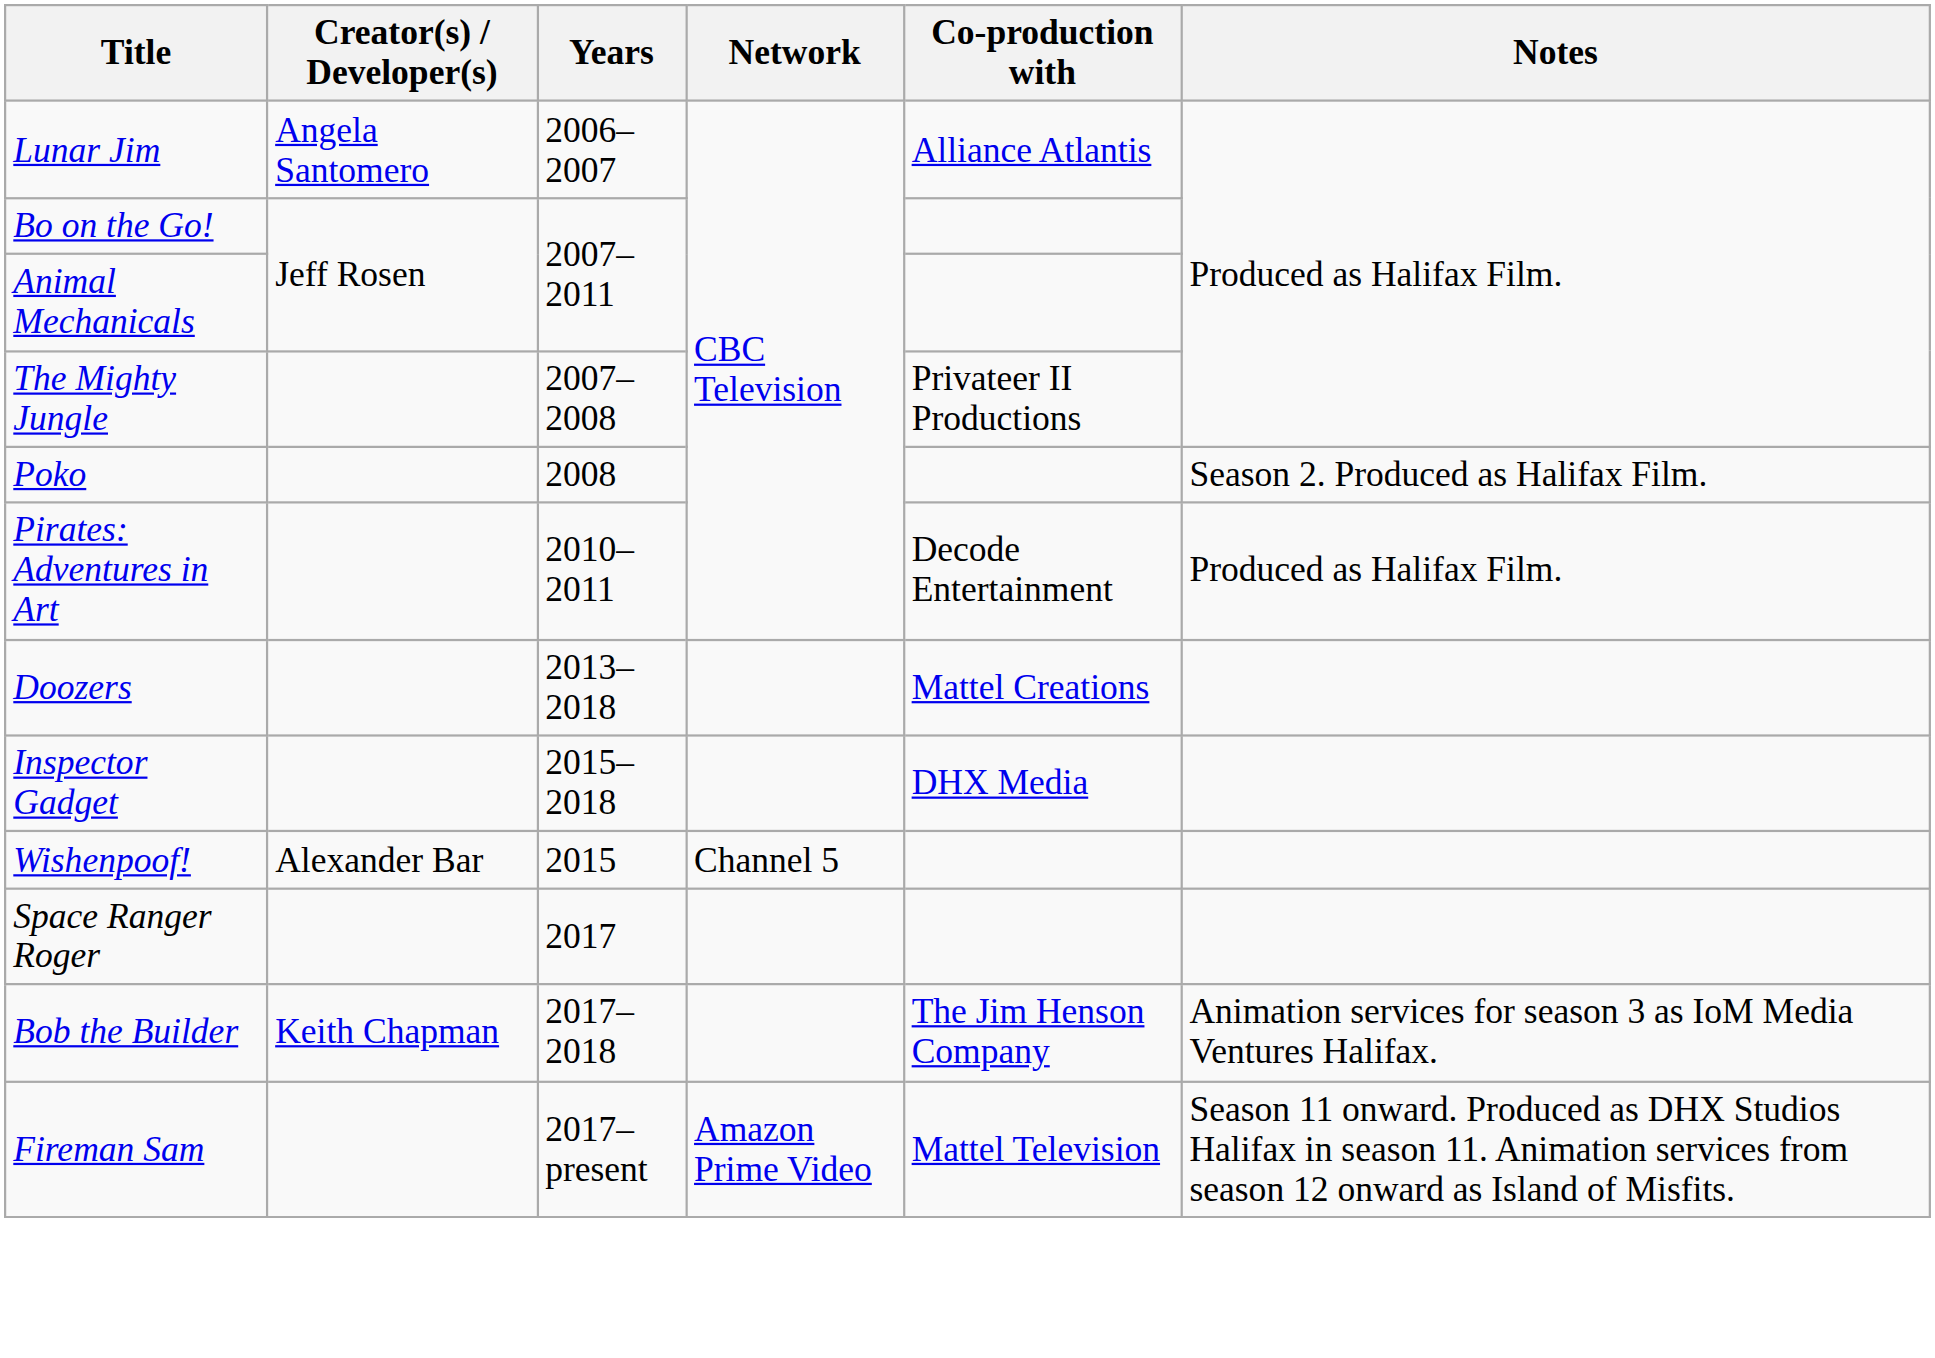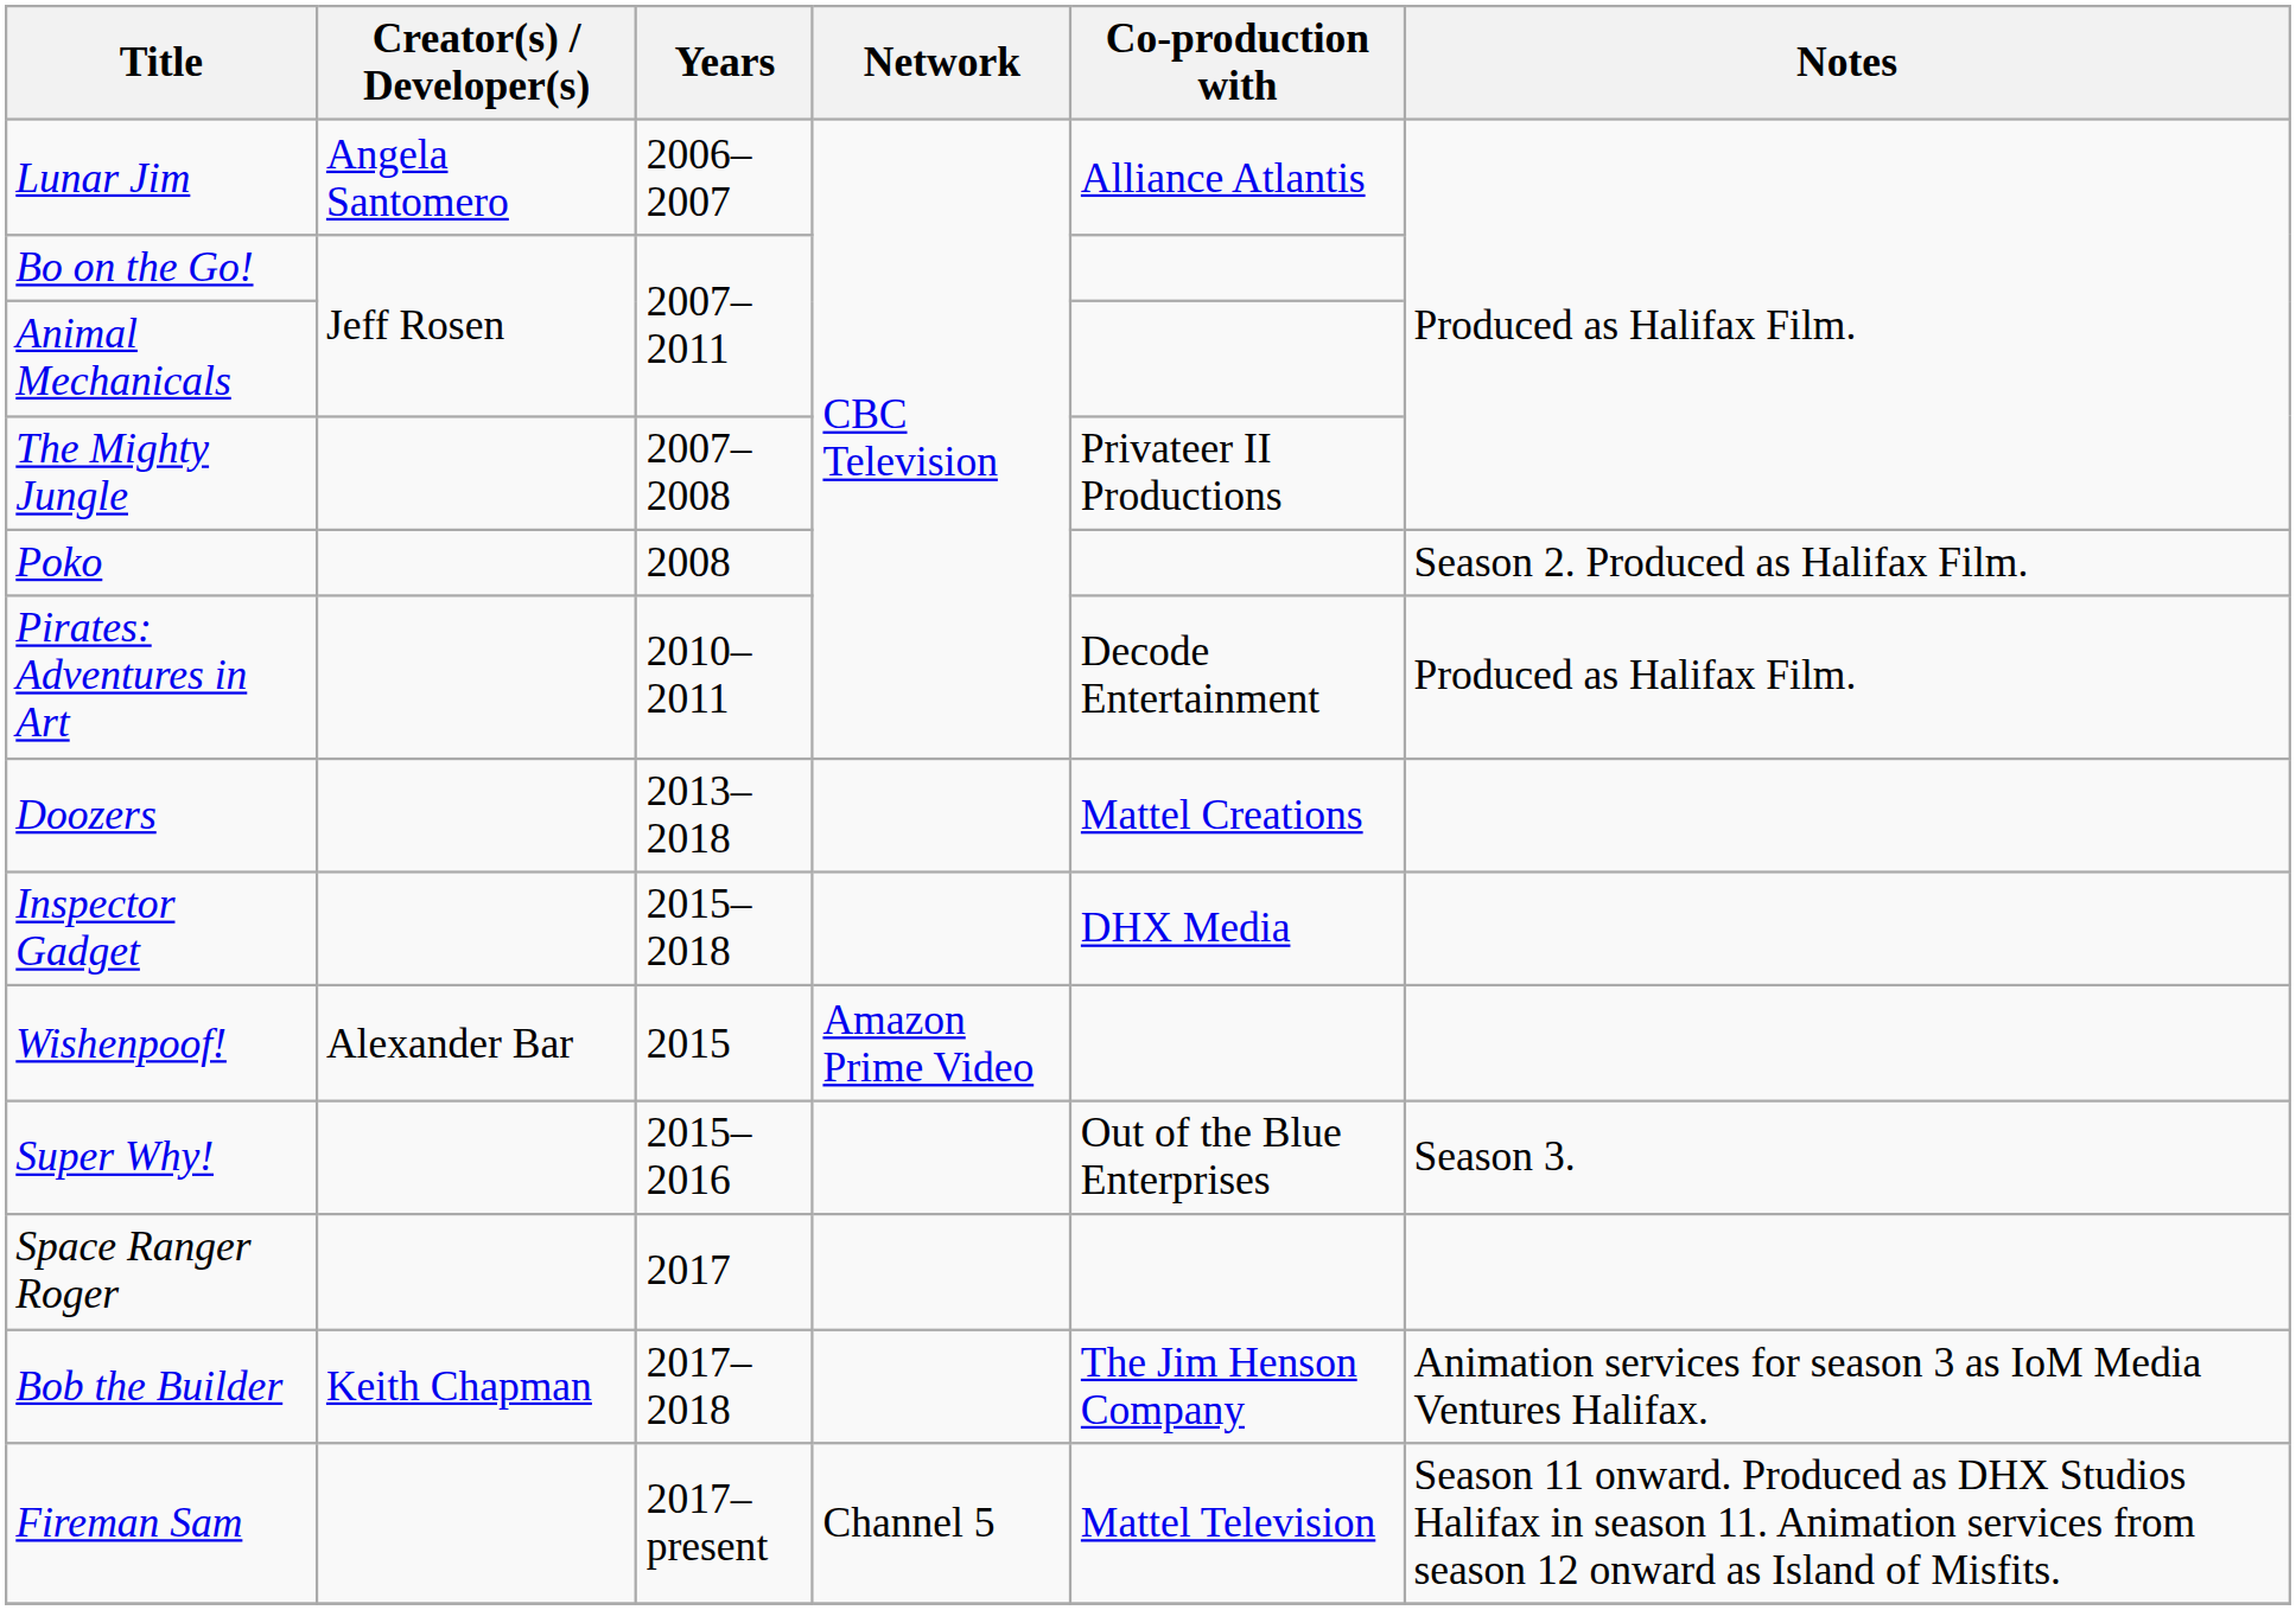Wishenpoof! | Network: Channel 5 -> Amazon Prime Video
+ row: Super Why! | 2015–2016 | Out of the Blue Enterprises | Season 3.
Fireman Sam | Network: Amazon Prime Video -> Channel 5
